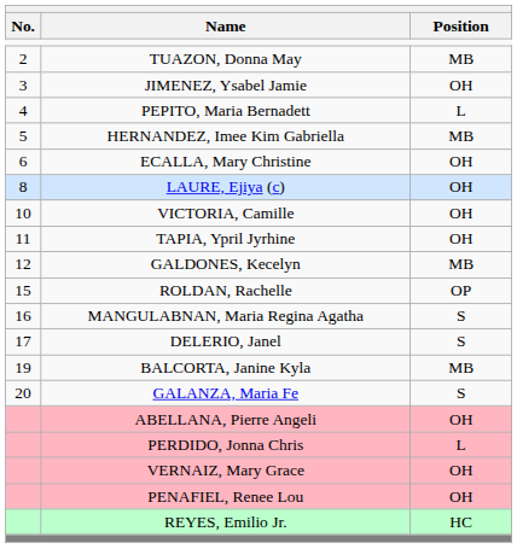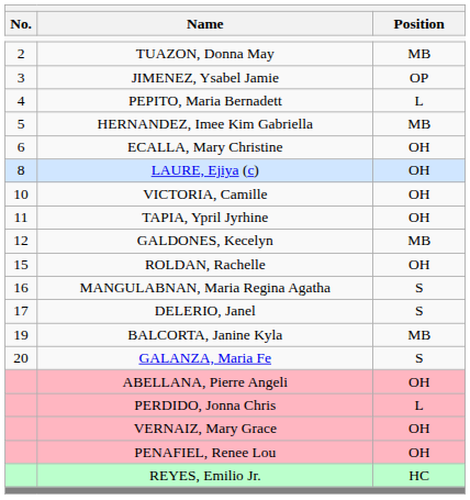JIMENEZ, Ysabel Jamie | Position: OH -> OP
ROLDAN, Rachelle | Position: OP -> OH
